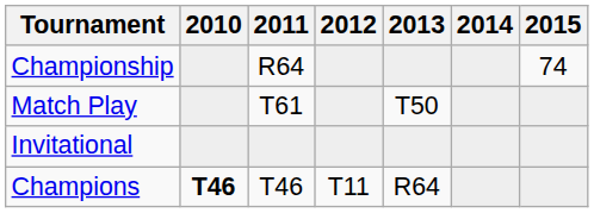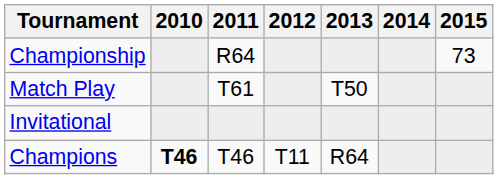Championship | 2015: 74 -> 73
